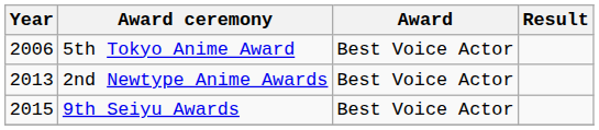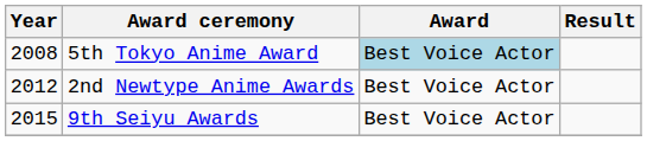5th Tokyo Anime Award | Year: 2006 -> 2008
5th Tokyo Anime Award | Award: no background -> lightblue background
2nd Newtype Anime Awards | Year: 2013 -> 2012
